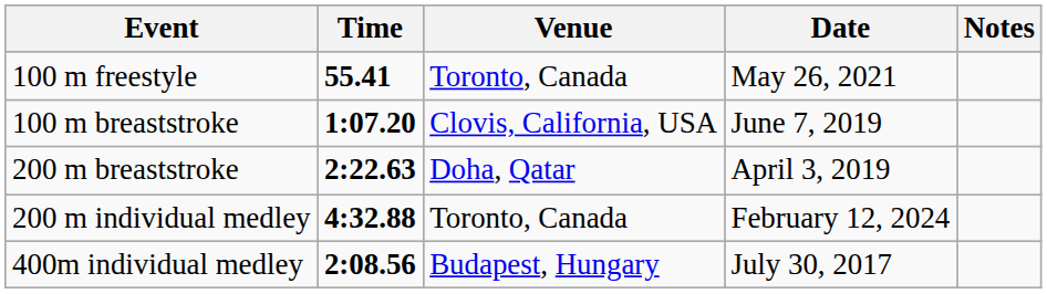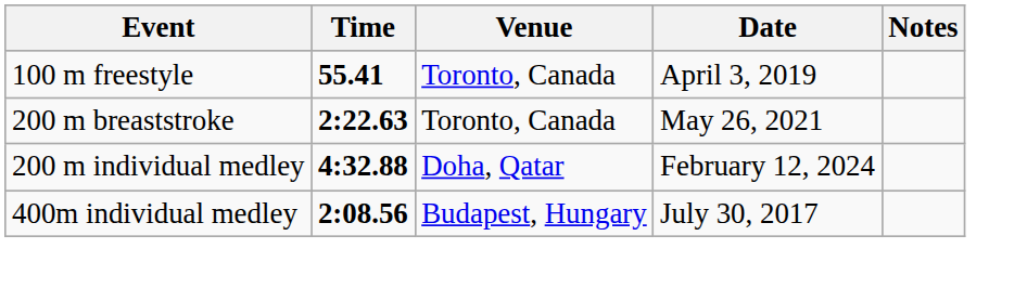100 m freestyle | Date: May 26, 2021 -> April 3, 2019
- row: 100 m breaststroke | 1:07.20 | Clovis, California, USA | June 7, 2019
200 m breaststroke | Venue: Doha, Qatar -> Toronto, Canada
200 m breaststroke | Date: April 3, 2019 -> May 26, 2021
200 m individual medley | Venue: Toronto, Canada -> Doha, Qatar
